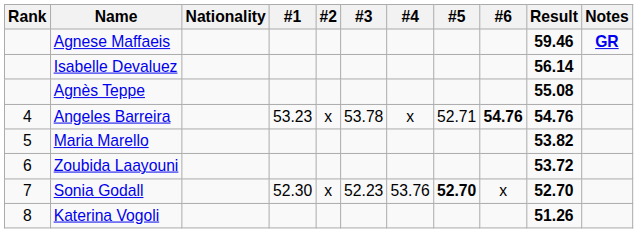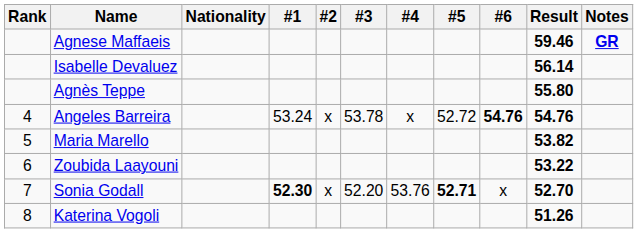Agnès Teppe | Result: 55.08 -> 55.80
Angeles Barreira | #1: 53.23 -> 53.24
Angeles Barreira | #5: 52.71 -> 52.72
Zoubida Laayouni | Result: 53.72 -> 53.22
Sonia Godall | #1: normal -> bold
Sonia Godall | #3: 52.23 -> 52.20
Sonia Godall | #5: 52.70 -> 52.71
